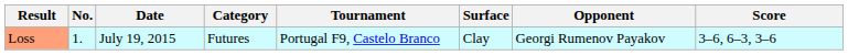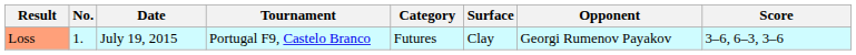columns swapped: Category <-> Tournament
